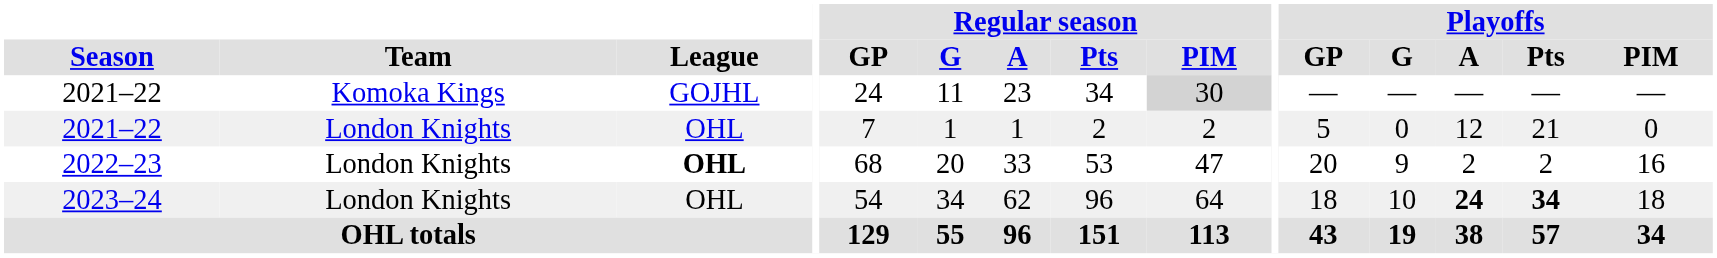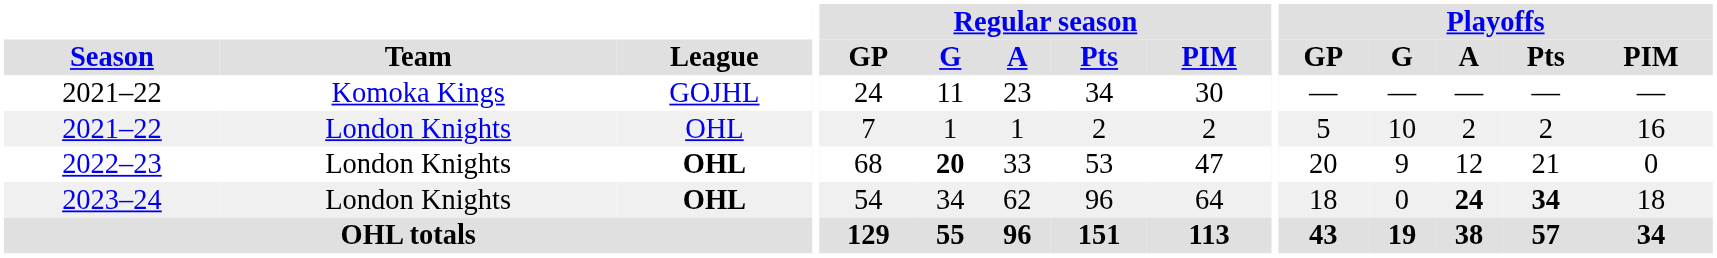2021–22 / Komoka Kings | Regular season / PIM: lightgrey background -> no background
2021–22 / London Knights | Playoffs / G: 0 -> 10
2021–22 / London Knights | Playoffs / A: 12 -> 2
2021–22 / London Knights | Playoffs / Pts: 21 -> 2
2021–22 / London Knights | Playoffs / PIM: 0 -> 16
2022–23 | Regular season / G: normal -> bold
2022–23 | Playoffs / A: 2 -> 12
2022–23 | Playoffs / Pts: 2 -> 21
2022–23 | Playoffs / PIM: 16 -> 0
2023–24 | League: normal -> bold
2023–24 | Playoffs / G: 10 -> 0
